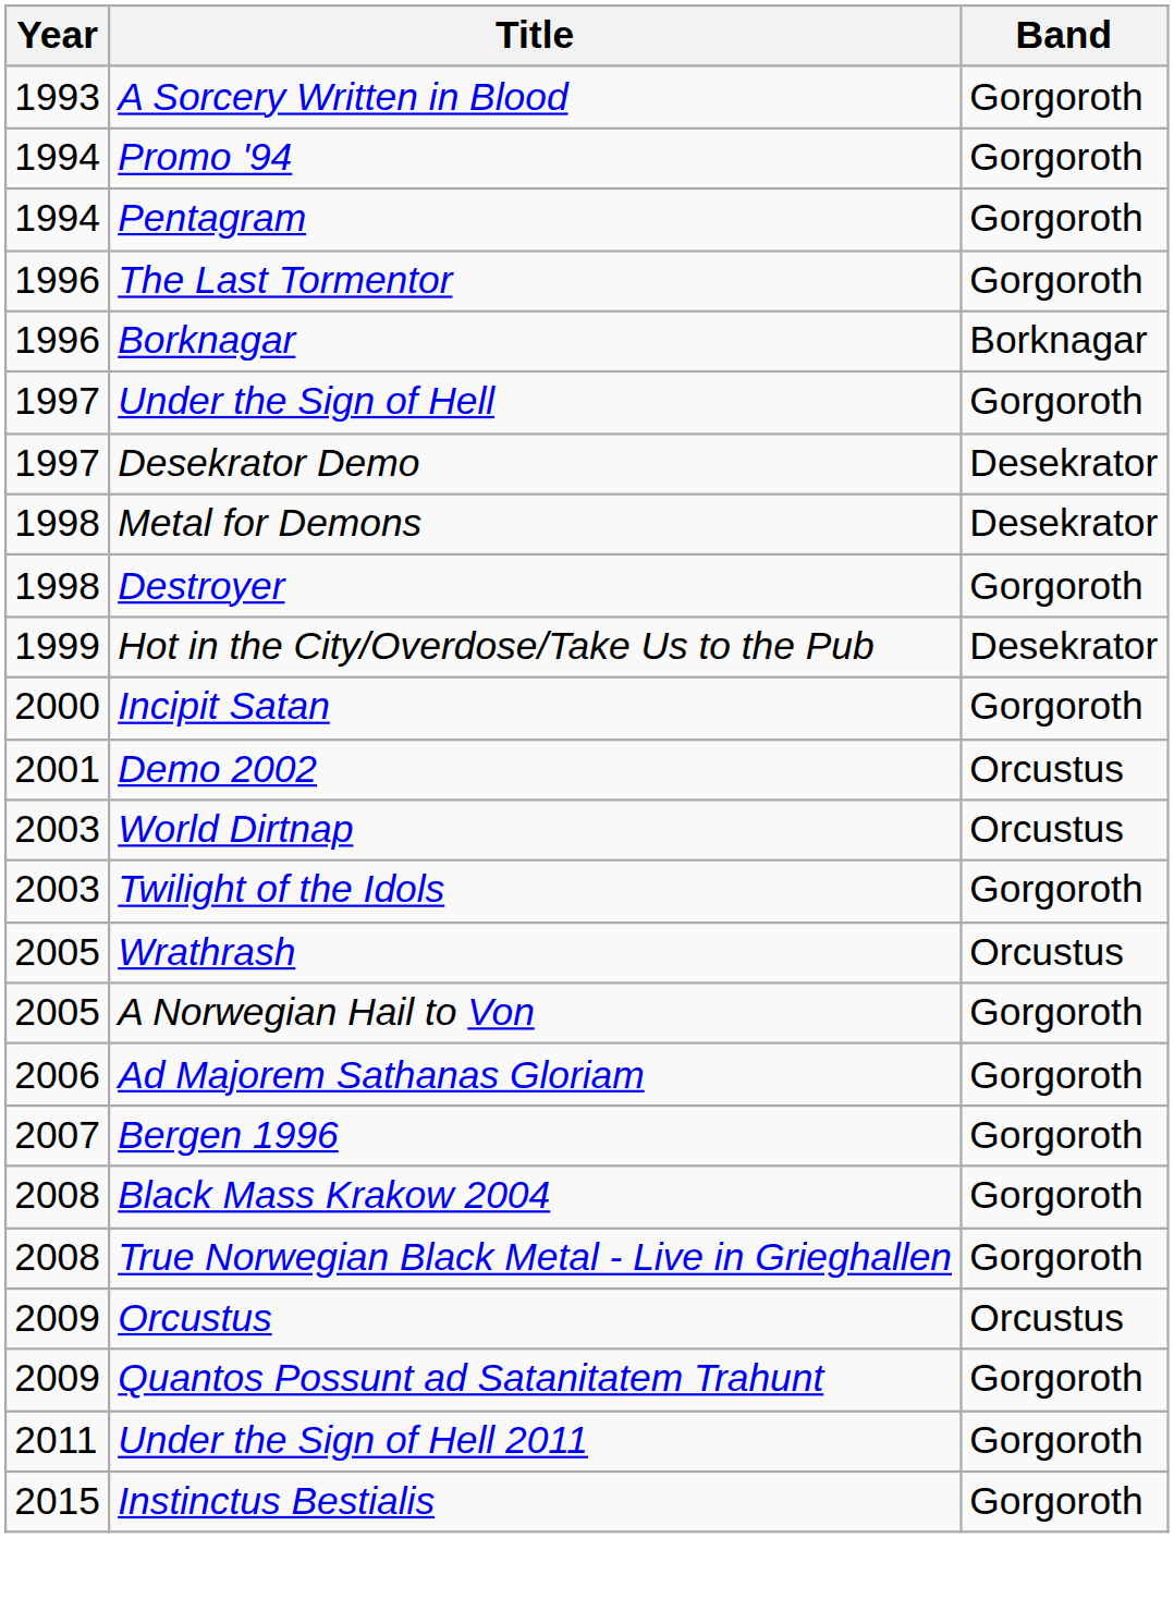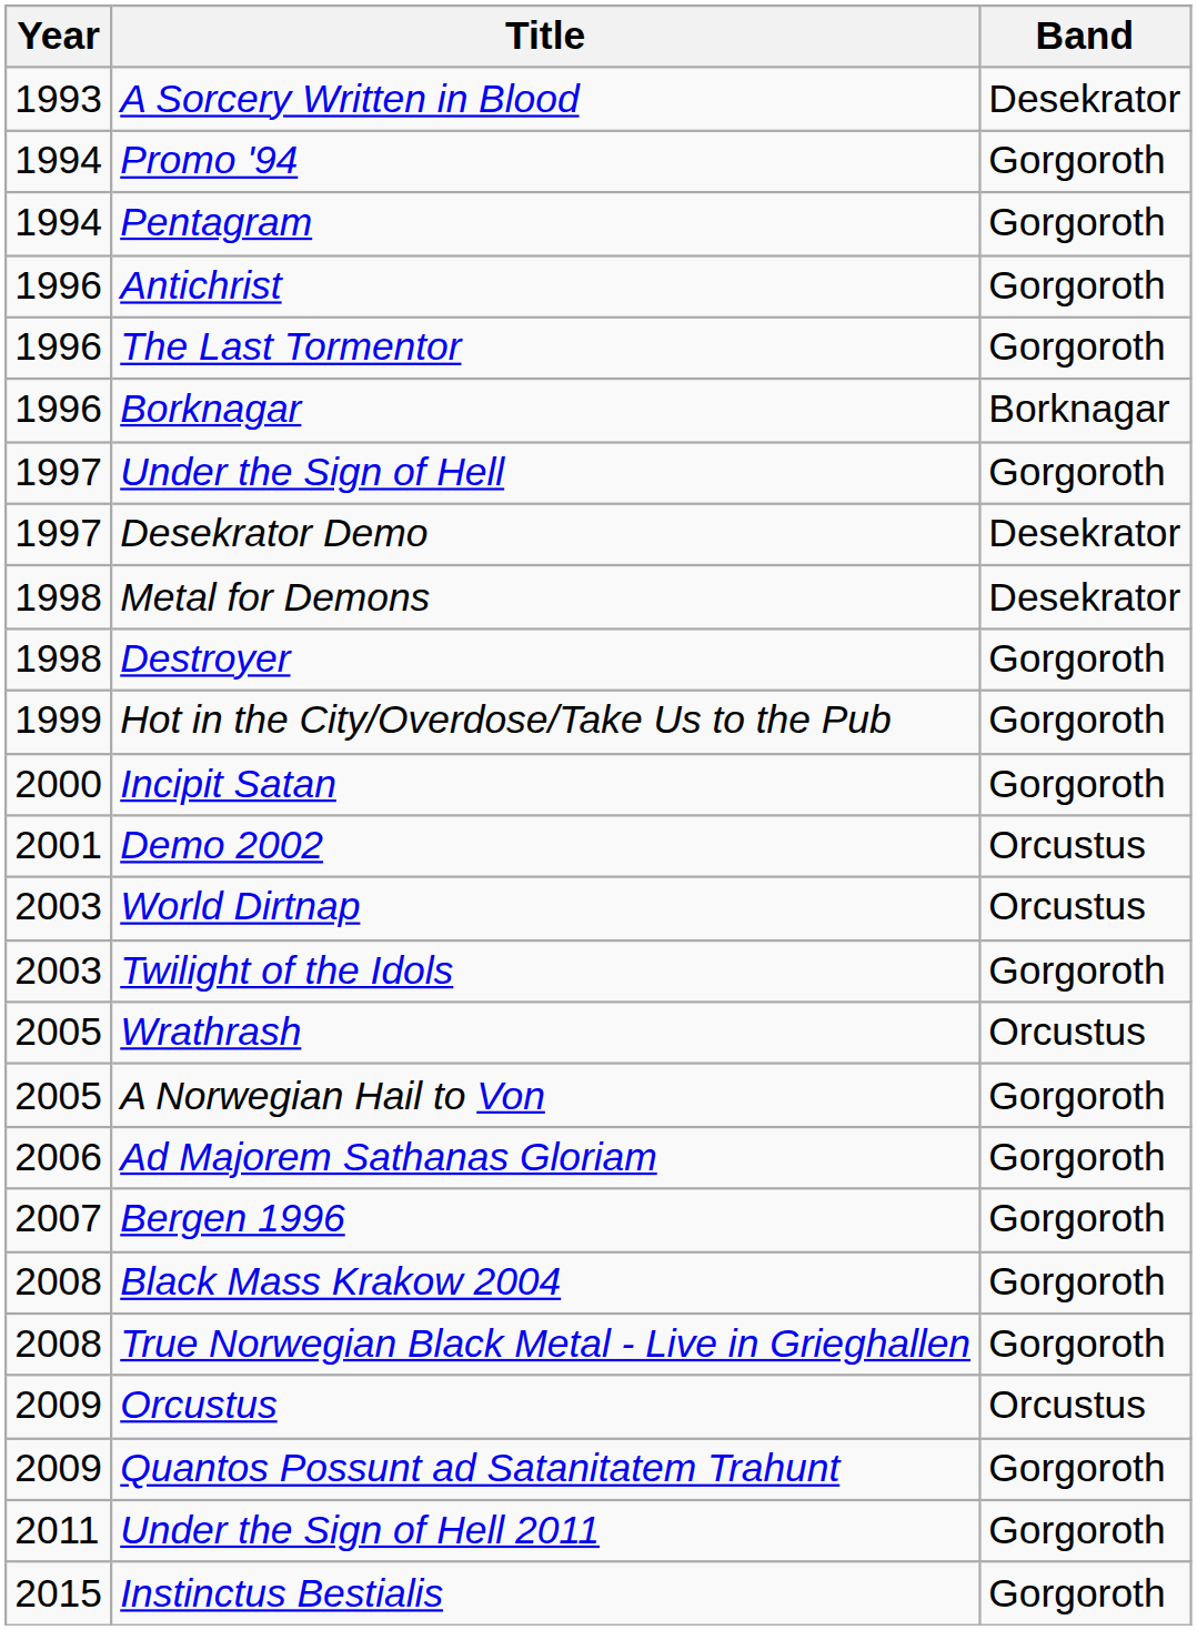A Sorcery Written in Blood | Band: Gorgoroth -> Desekrator
+ row: 1996 | Antichrist | Gorgoroth
Hot in the City/Overdose/Take Us to the Pub | Band: Desekrator -> Gorgoroth
